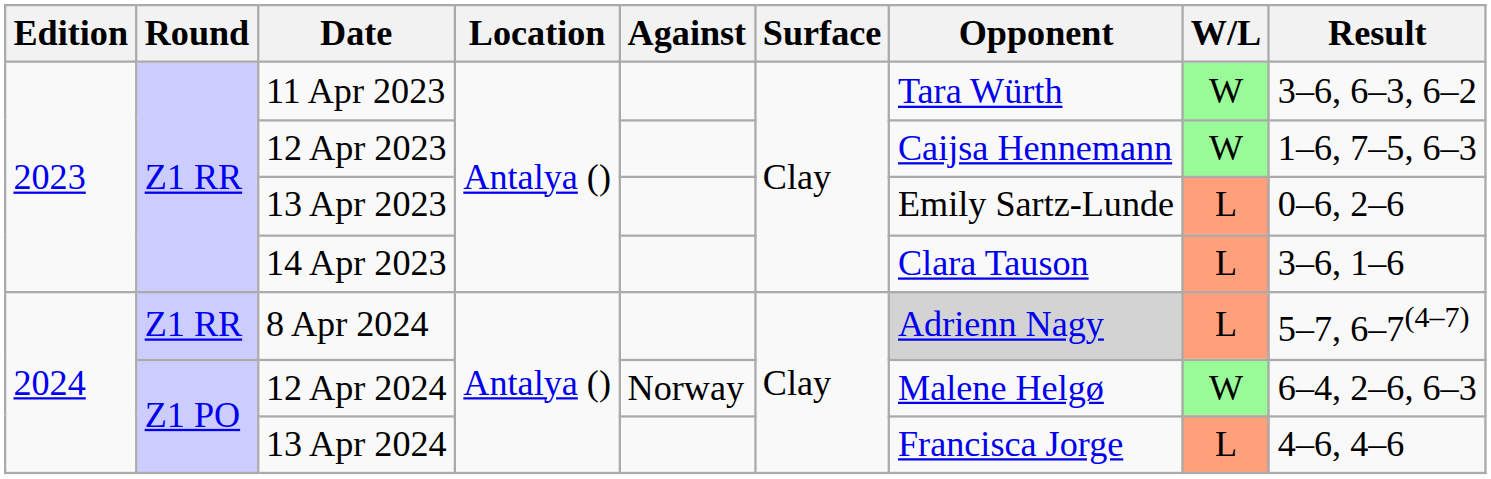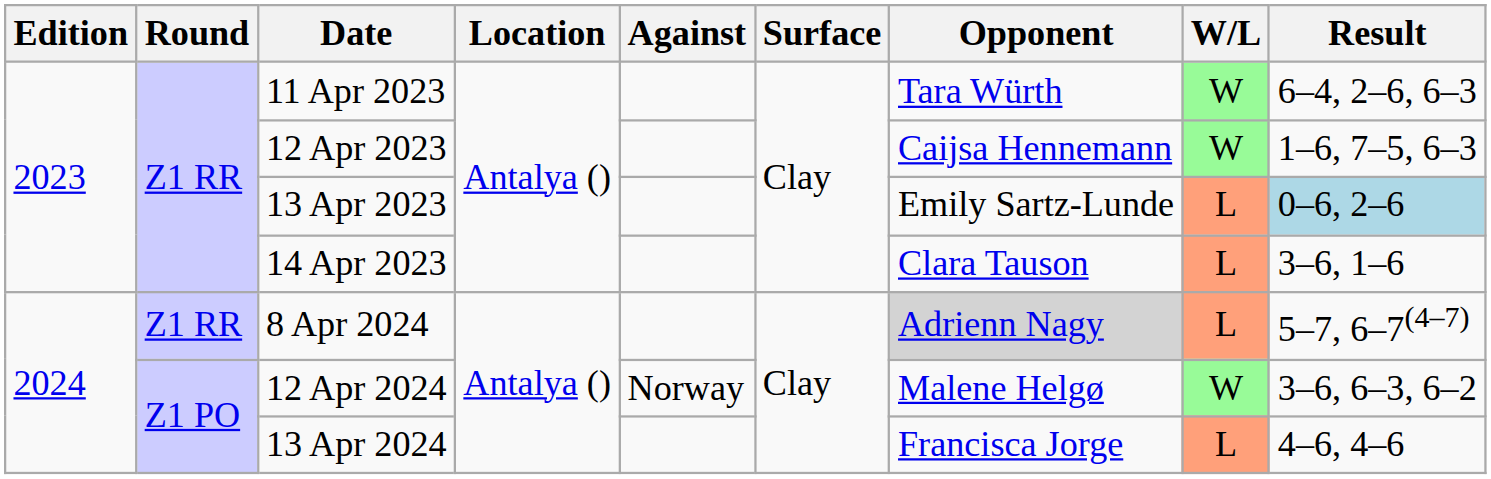11 Apr 2023 | Result: 3–6, 6–3, 6–2 -> 6–4, 2–6, 6–3
13 Apr 2023 | Result: no background -> lightblue background
12 Apr 2024 | Result: 6–4, 2–6, 6–3 -> 3–6, 6–3, 6–2
